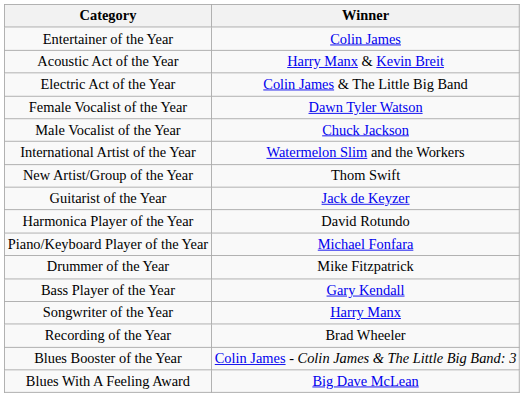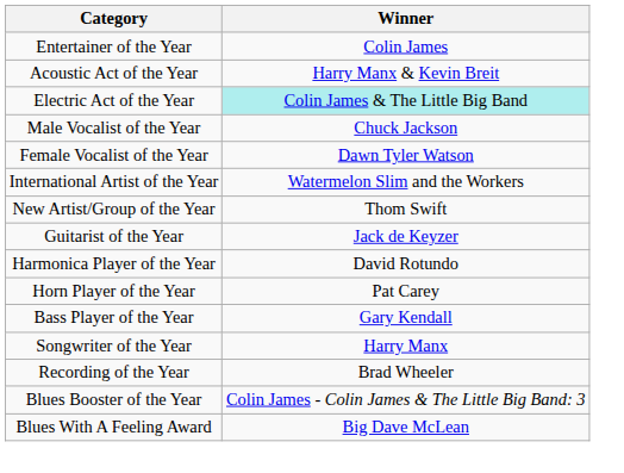Electric Act of the Year | Winner: no background -> paleturquoise background
rows swapped: Male Vocalist of the Year <-> Female Vocalist of the Year
- row: Piano/Keyboard Player of the Year | Michael Fonfara
+ row: Horn Player of the Year | Pat Carey
- row: Drummer of the Year | Mike Fitzpatrick
